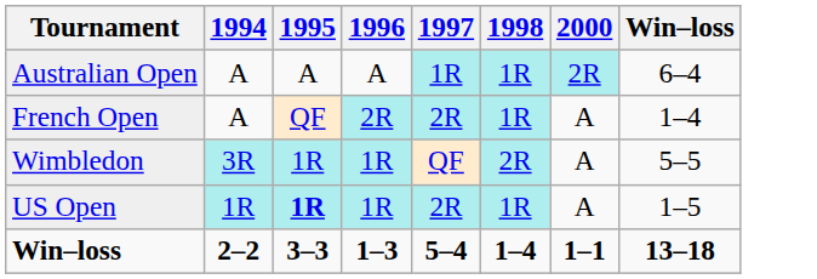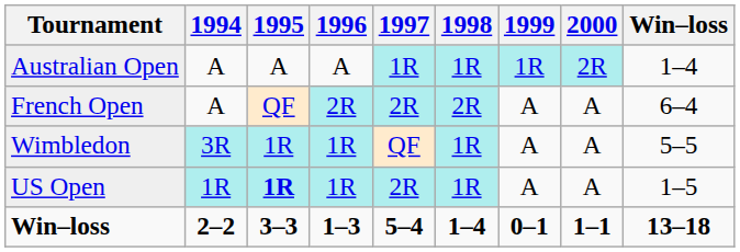+ column: 1999 | 1R | A | A | A | 0–1
Australian Open | Win–loss: 6–4 -> 1–4
French Open | 1998: 1R -> 2R
French Open | Win–loss: 1–4 -> 6–4
Wimbledon | 1998: 2R -> 1R
